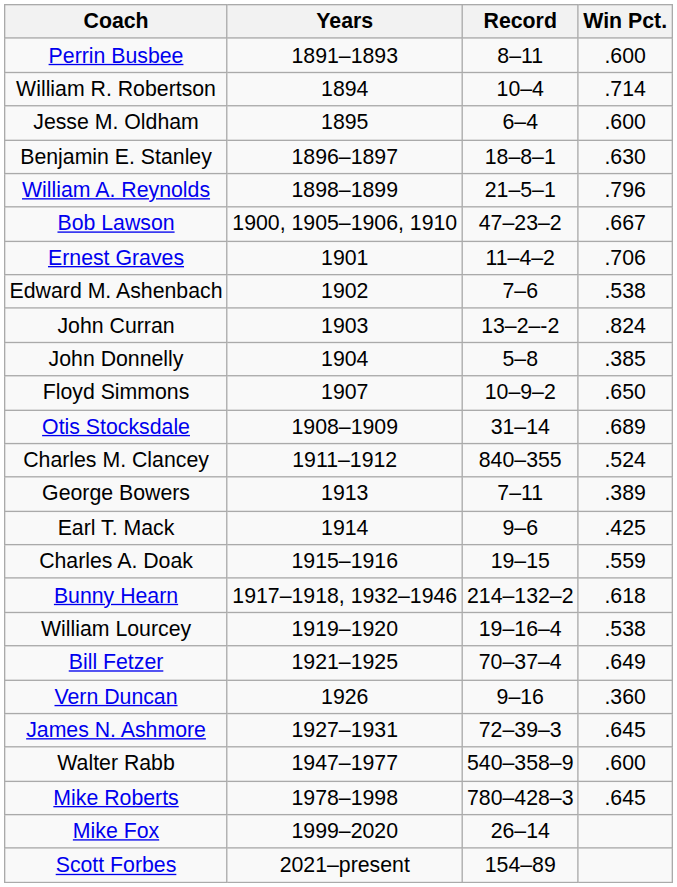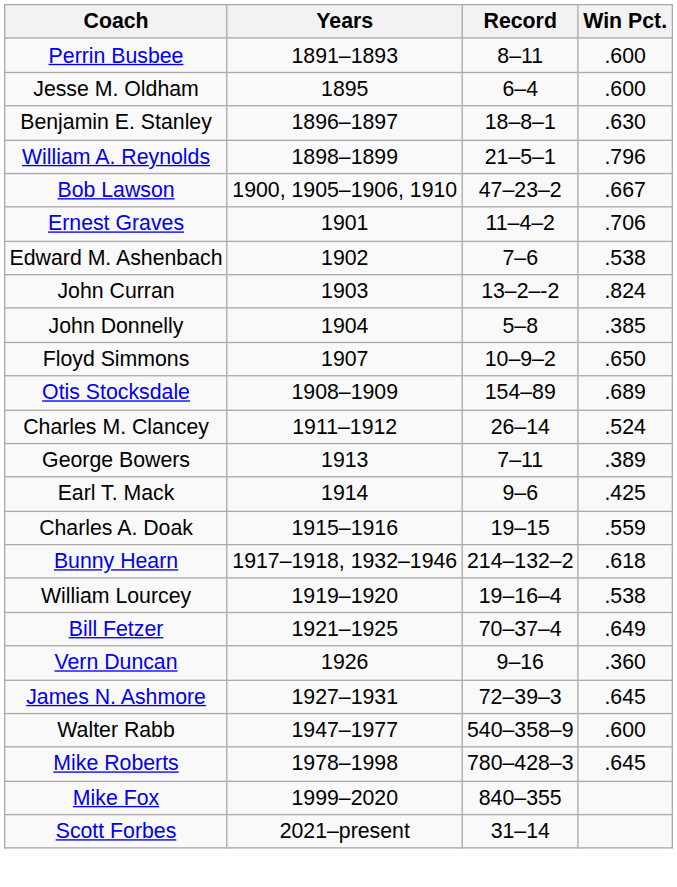- row: William R. Robertson | 1894 | 10–4 | .714
Otis Stocksdale | Record: 31–14 -> 154–89
Charles M. Clancey | Record: 840–355 -> 26–14
Mike Fox | Record: 26–14 -> 840–355
Scott Forbes | Record: 154–89 -> 31–14
